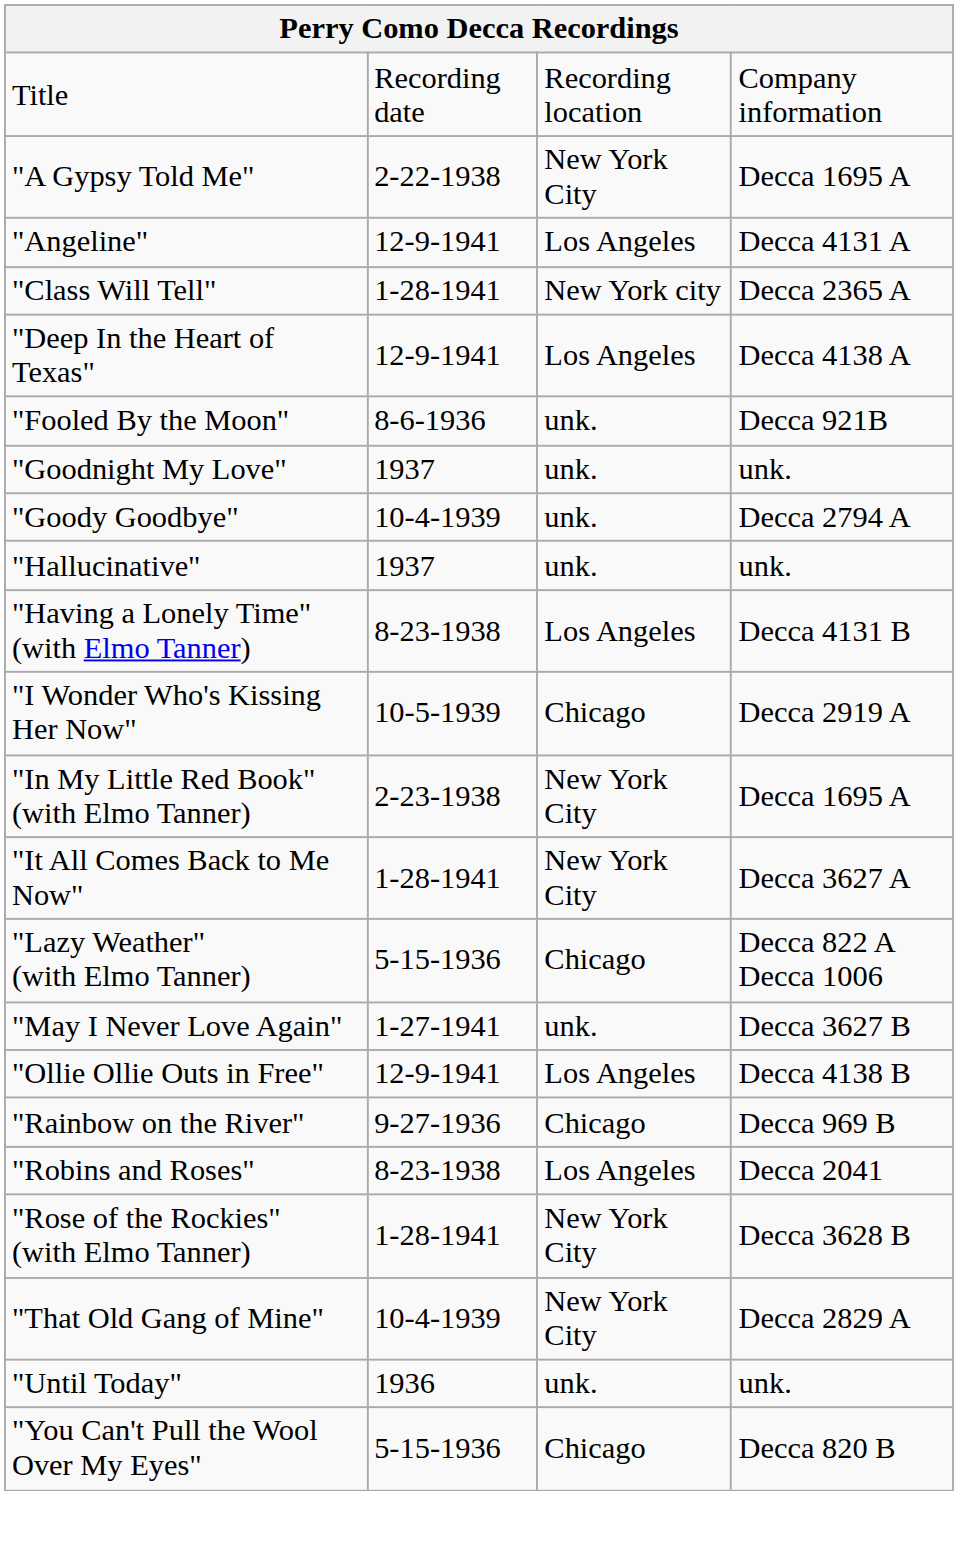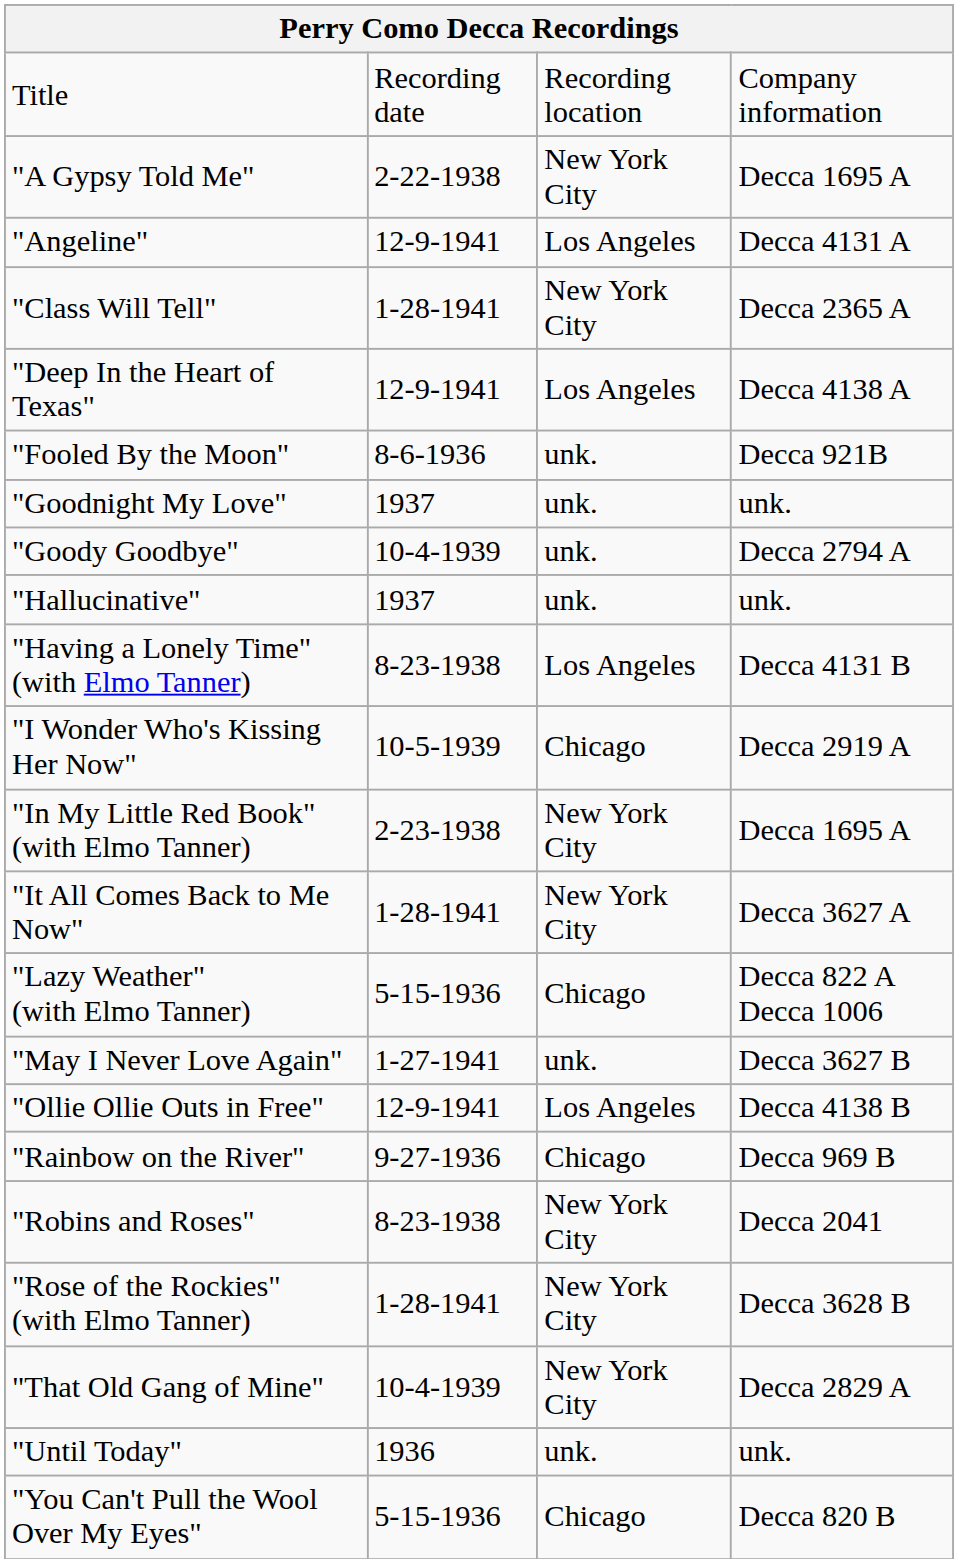"Class Will Tell" | column 3: New York city -> New York City
"Robins and Roses" | column 3: Los Angeles -> New York City
